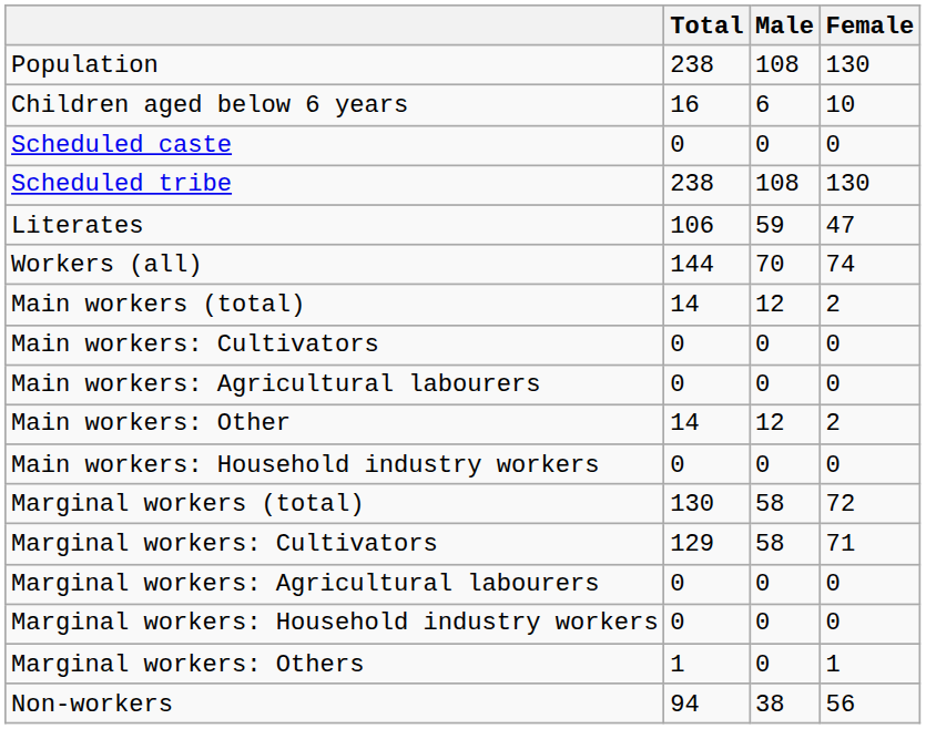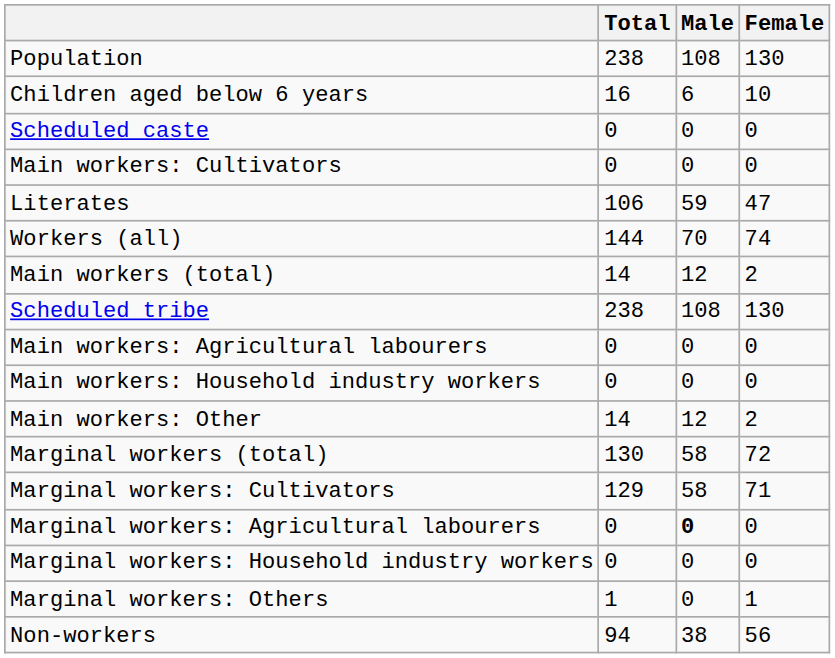rows swapped: Scheduled tribe <-> Main workers: Cultivators
rows swapped: Main workers: Household industry workers <-> Main workers: Other
Marginal workers: Agricultural labourers | Male: normal -> bold
